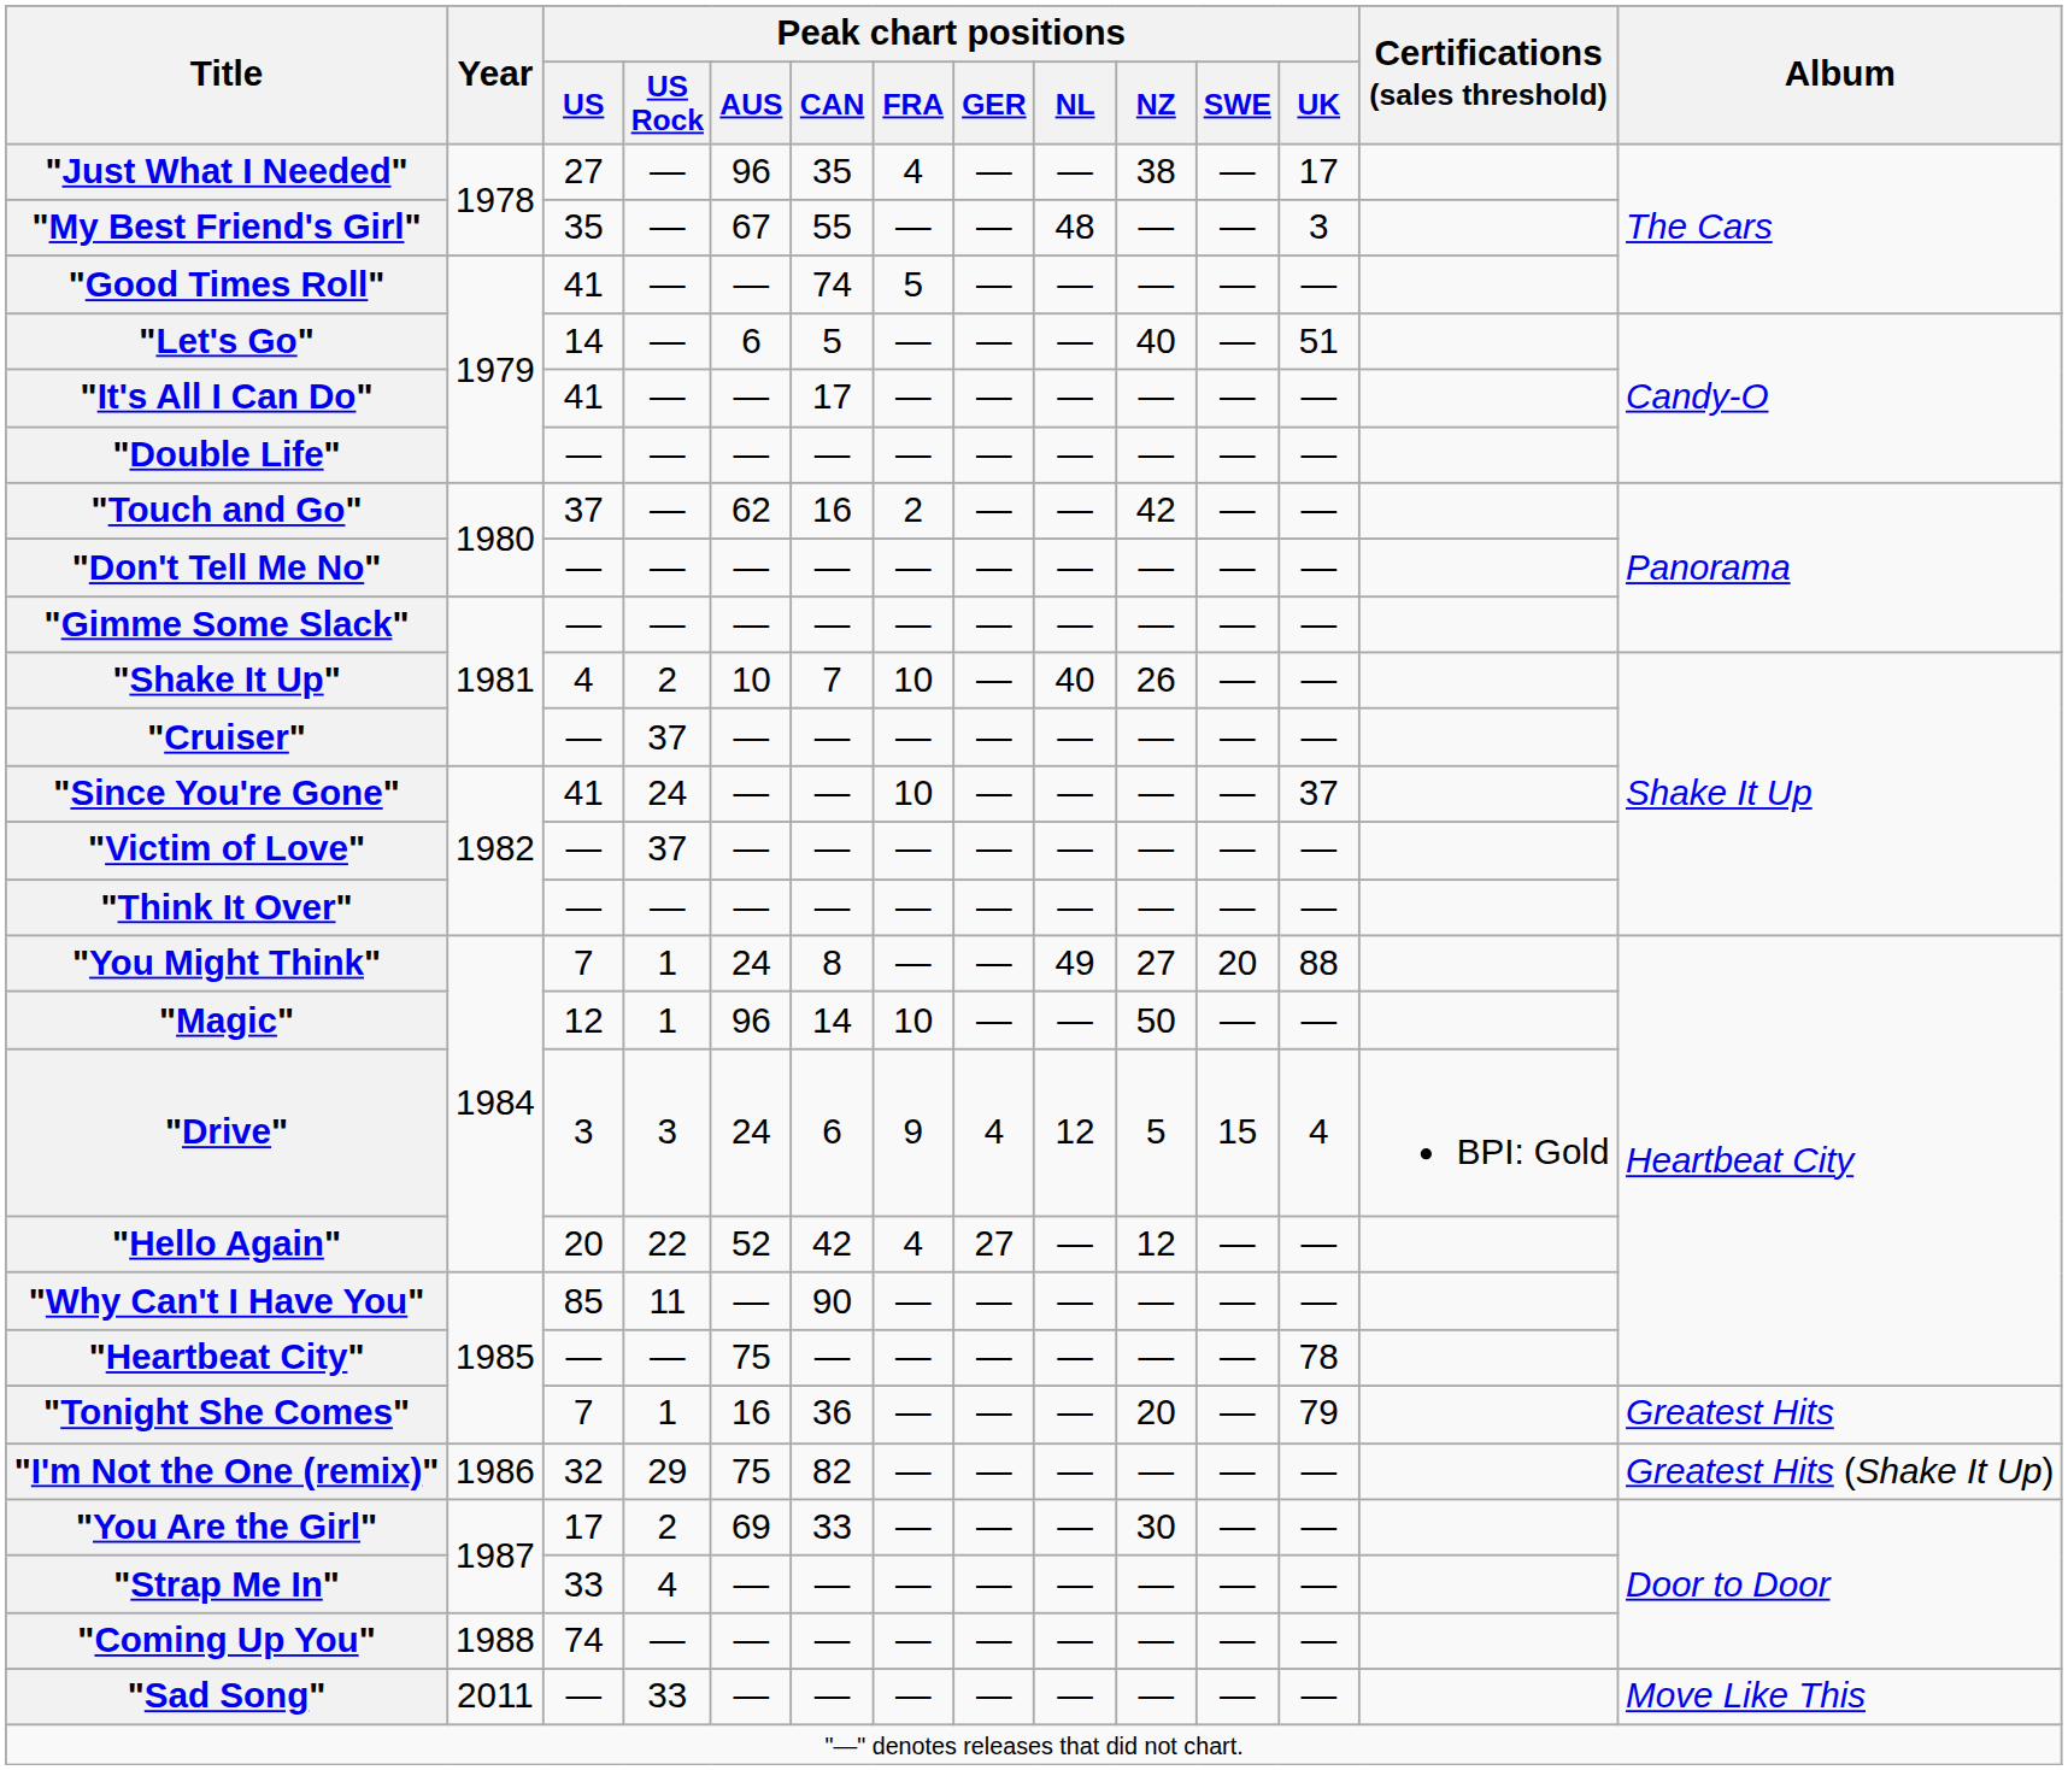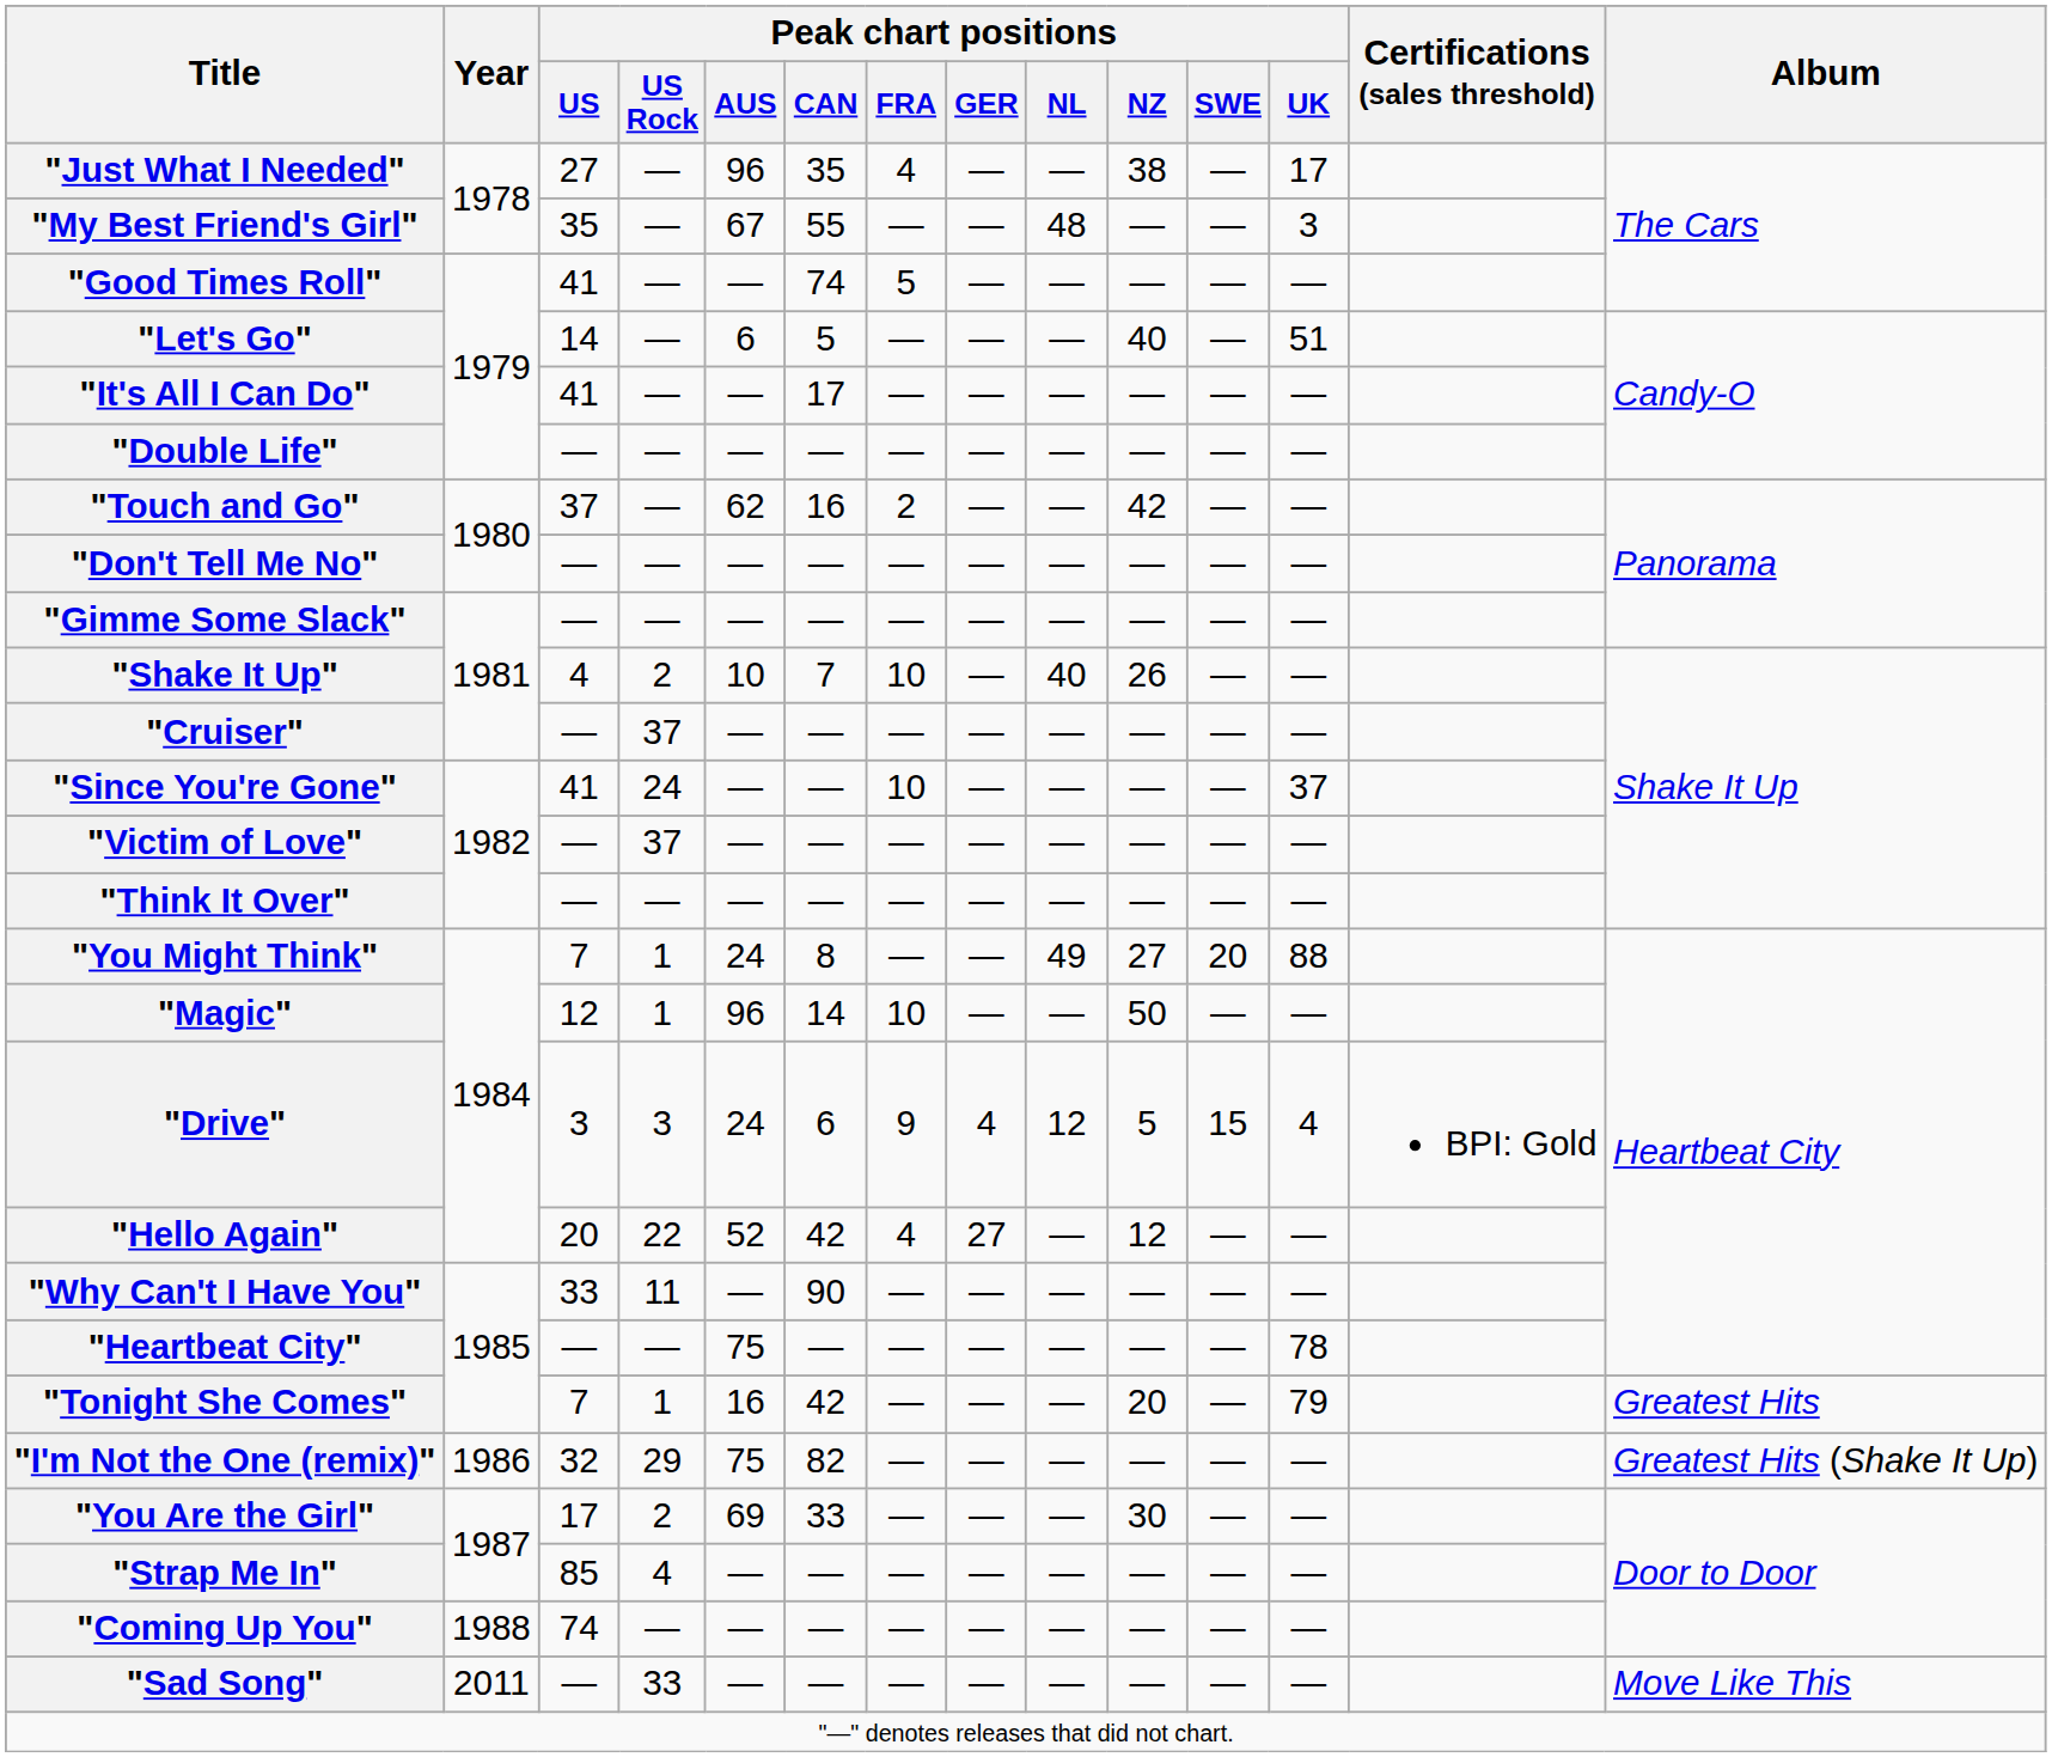"Why Can't I Have You" | Peak chart positions / US: 85 -> 33
"Tonight She Comes" | Peak chart positions / CAN: 36 -> 42
"Strap Me In" | Peak chart positions / US: 33 -> 85
